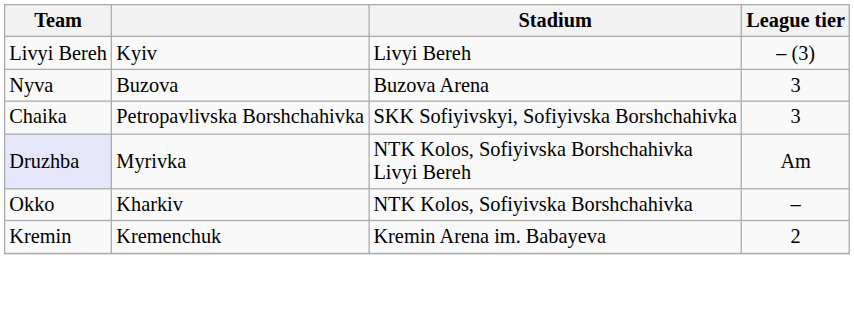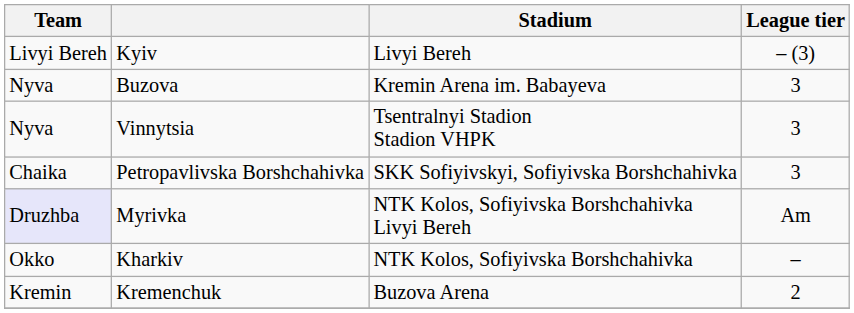Buzova | Stadium: Buzova Arena -> Kremin Arena im. Babayeva
+ row: Nyva | Vinnytsia | Tsentralnyi Stadion Stadion VHPK | 3
Kremenchuk | Stadium: Kremin Arena im. Babayeva -> Buzova Arena
